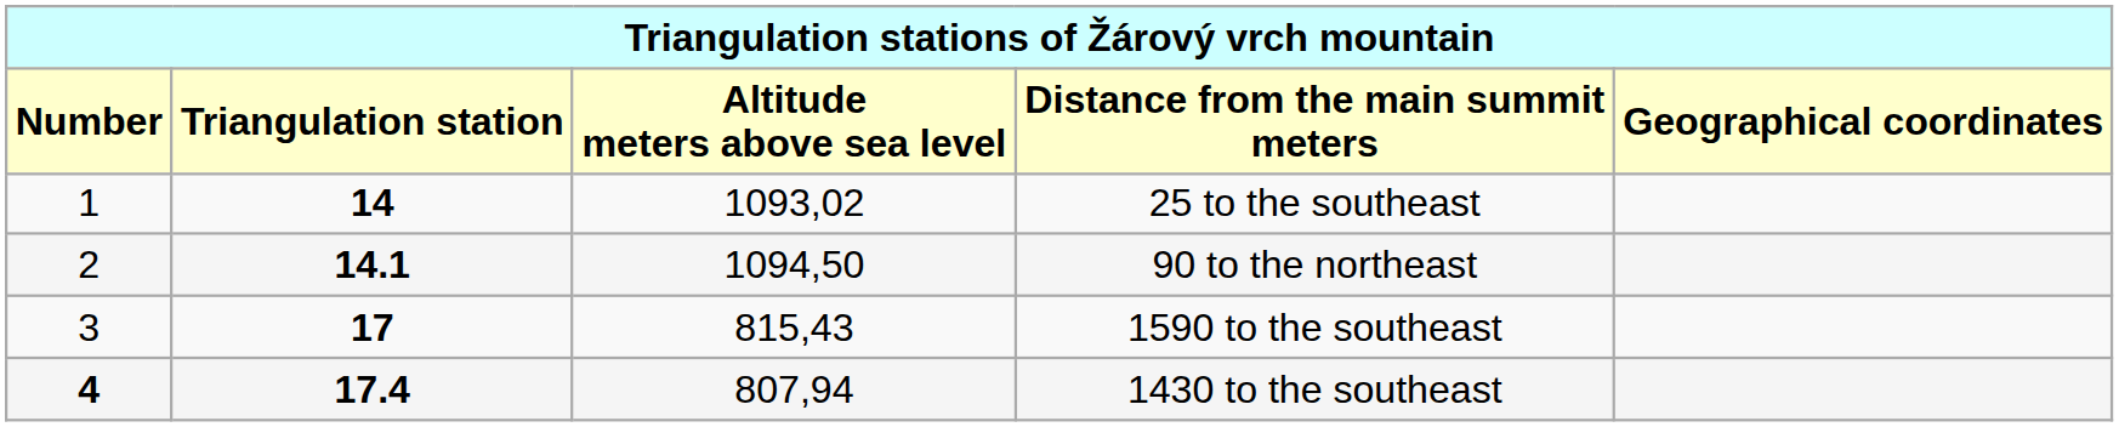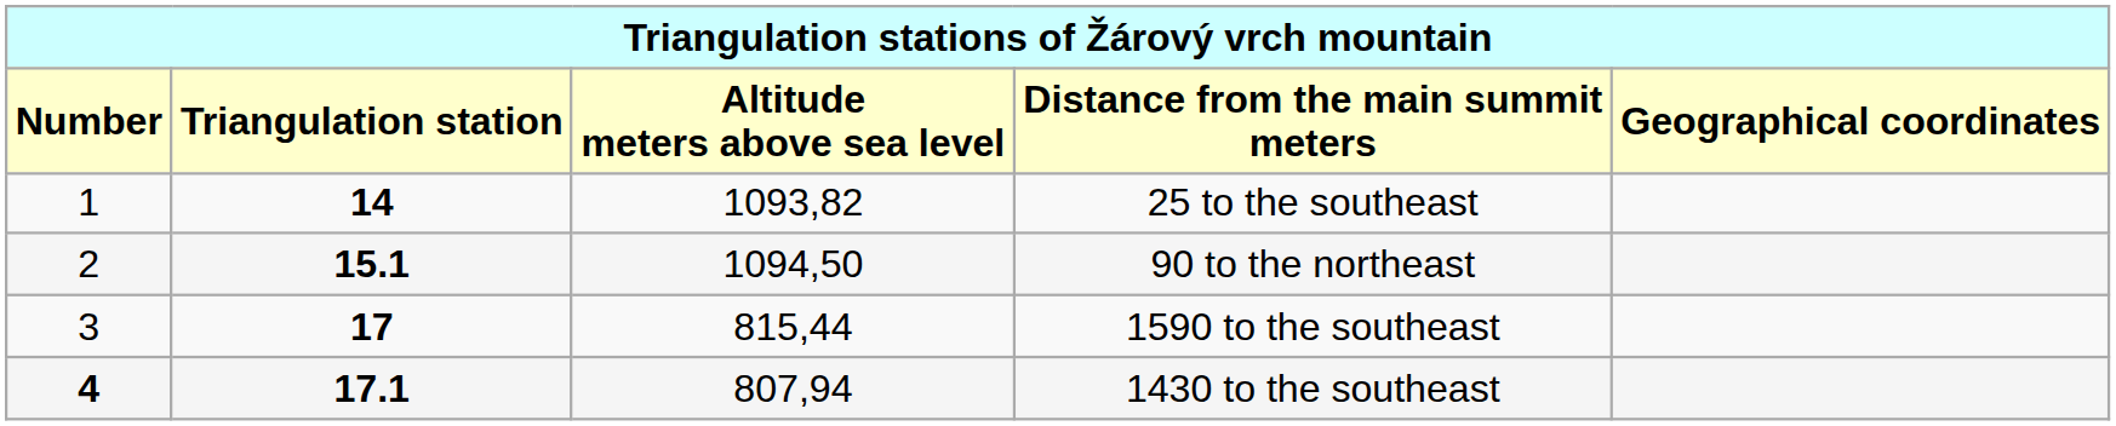25 to the southeast | column 3: 1093,02 -> 1093,82
90 to the northeast | column 2: 14.1 -> 15.1
1590 to the southeast | column 3: 815,43 -> 815,44
1430 to the southeast | column 2: 17.4 -> 17.1
